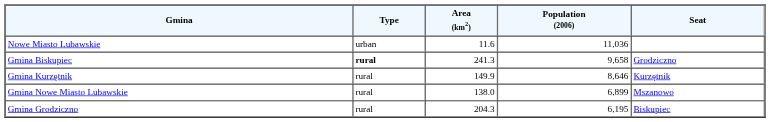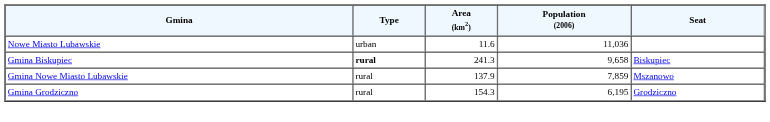Gmina Biskupiec | Seat: Grodziczno -> Biskupiec
- row: Gmina Kurzętnik | rural | 149.9 | 8,646 | Kurzętnik
Gmina Nowe Miasto Lubawskie | Area (km2): 138.0 -> 137.9
Gmina Nowe Miasto Lubawskie | Population (2006): 6,899 -> 7,859
Gmina Grodziczno | Area (km2): 204.3 -> 154.3
Gmina Grodziczno | Seat: Biskupiec -> Grodziczno
